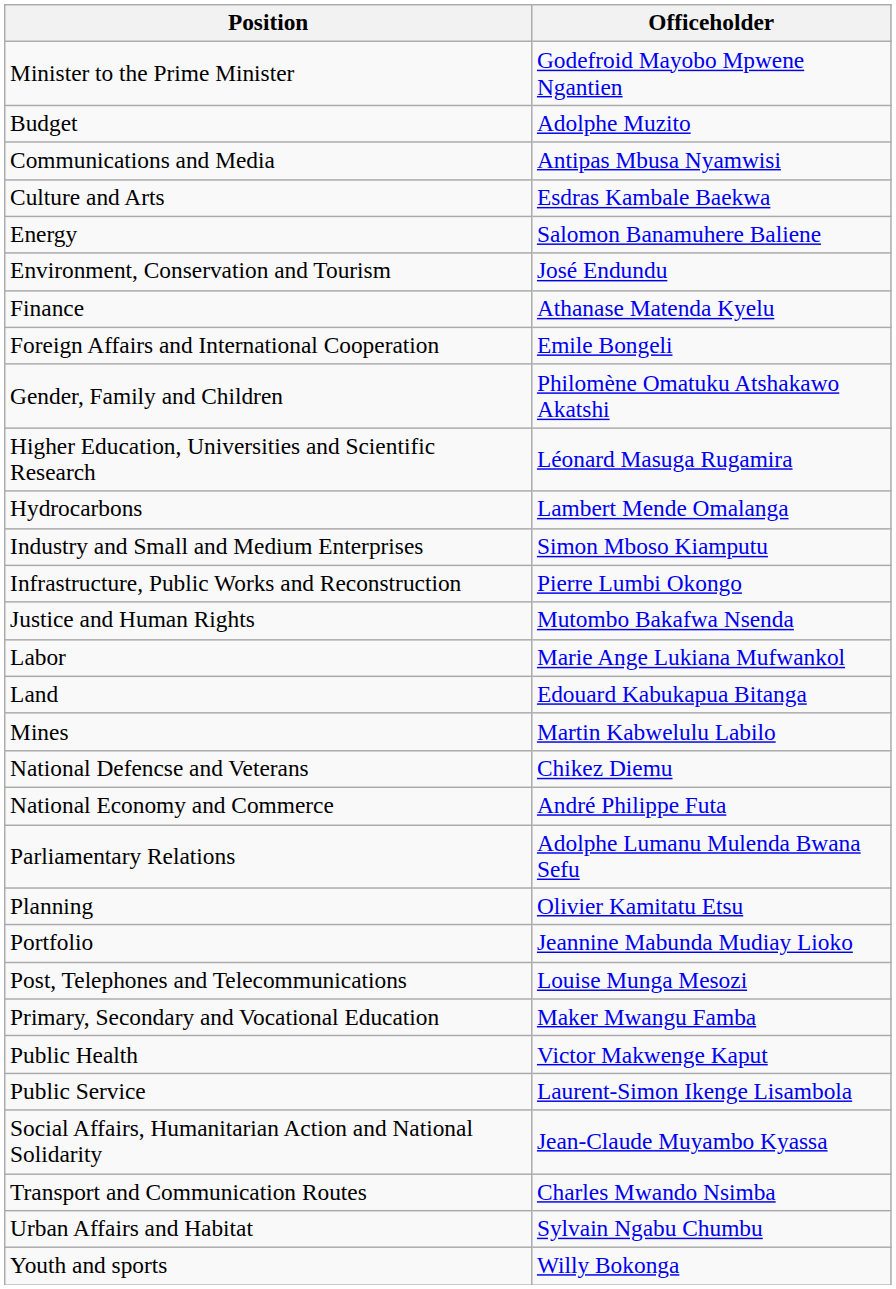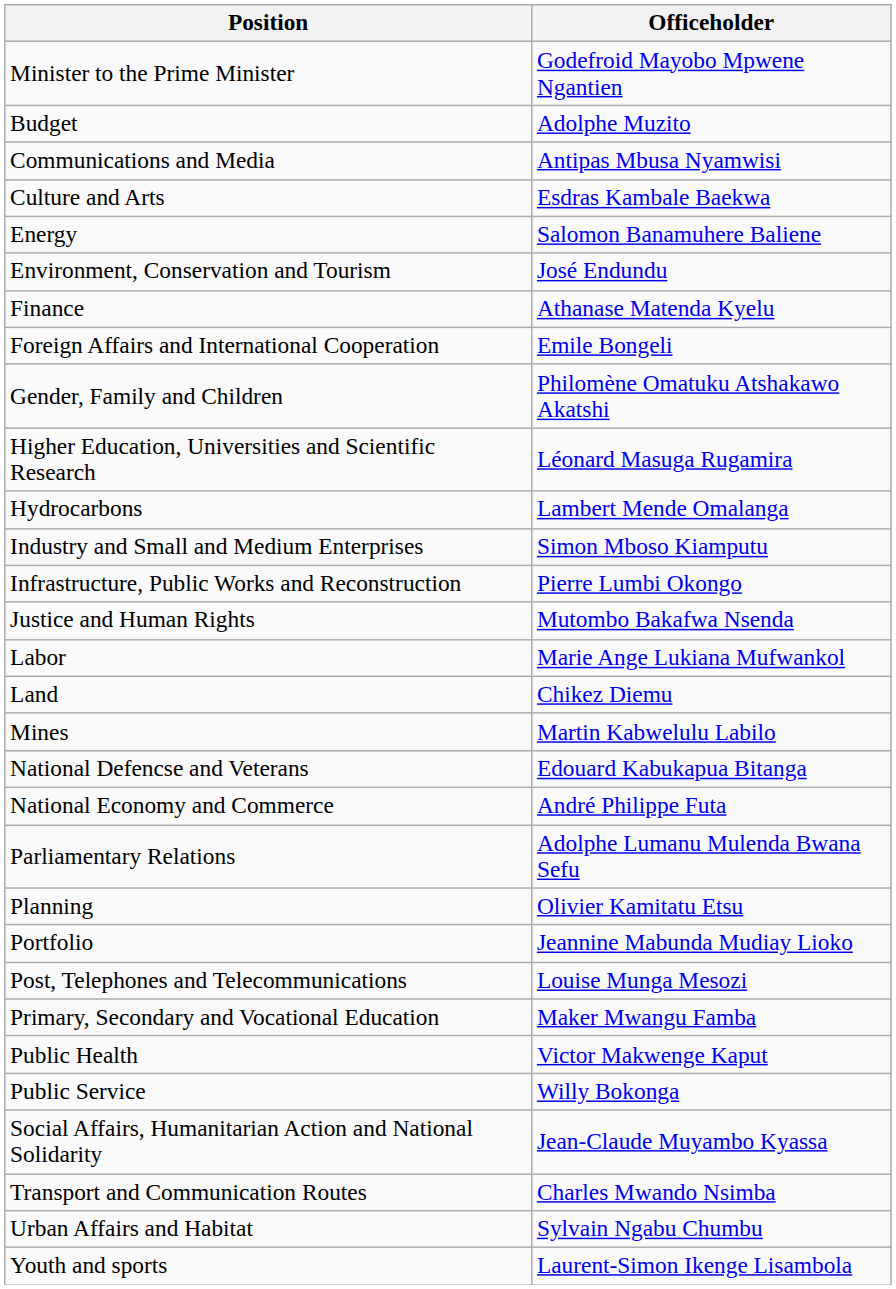Land | Officeholder: Edouard Kabukapua Bitanga -> Chikez Diemu
National Defencse and Veterans | Officeholder: Chikez Diemu -> Edouard Kabukapua Bitanga
Public Service | Officeholder: Laurent-Simon Ikenge Lisambola -> Willy Bokonga
Youth and sports | Officeholder: Willy Bokonga -> Laurent-Simon Ikenge Lisambola
